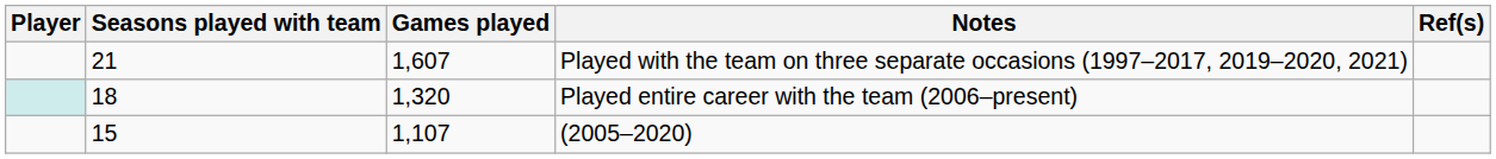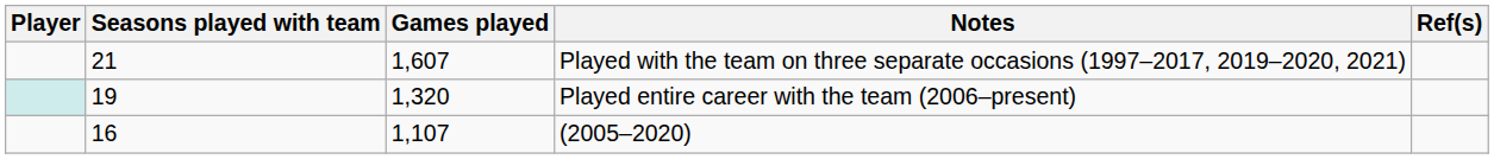Played entire career with the team (2006–present) | Seasons played with team: 18 -> 19
(2005–2020) | Seasons played with team: 15 -> 16
